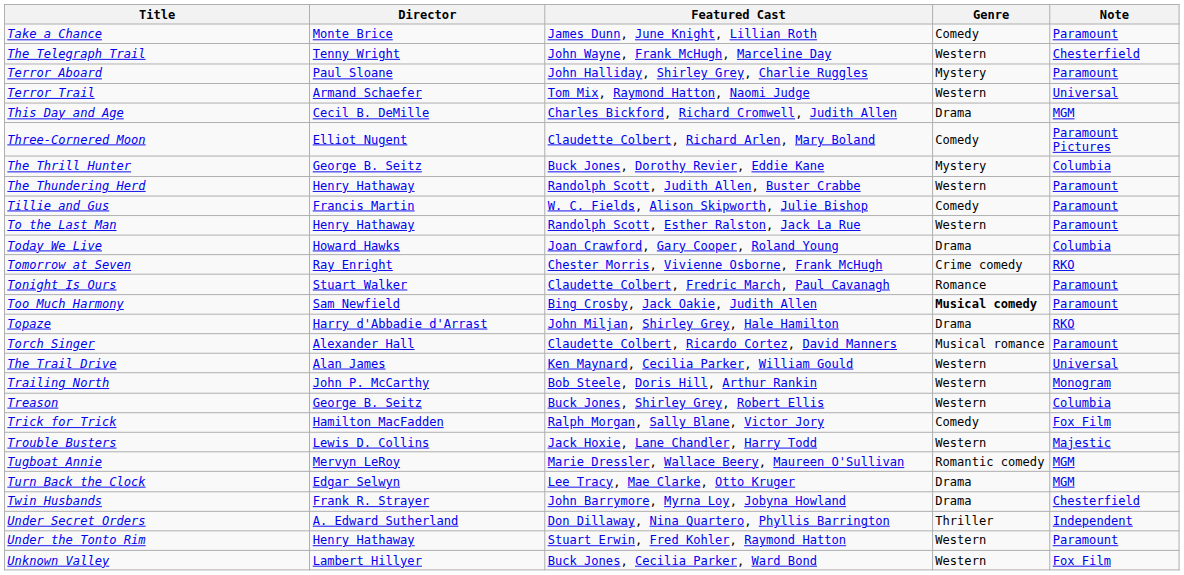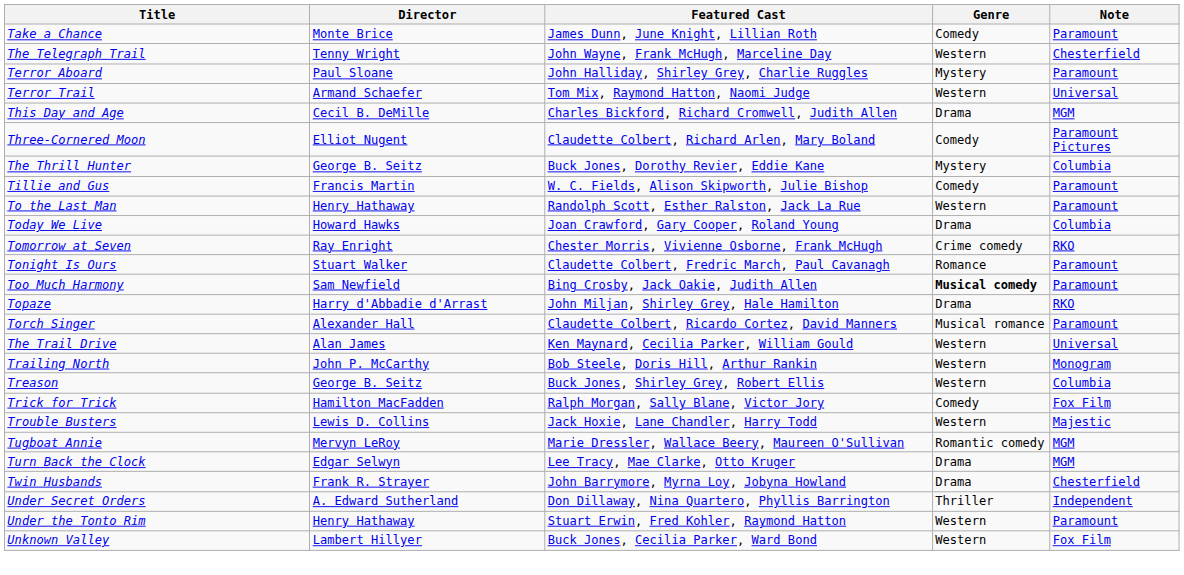- row: The Thundering Herd | Henry Hathaway | Randolph Scott, Judith Allen, Buster Crabbe | Western | Paramount
